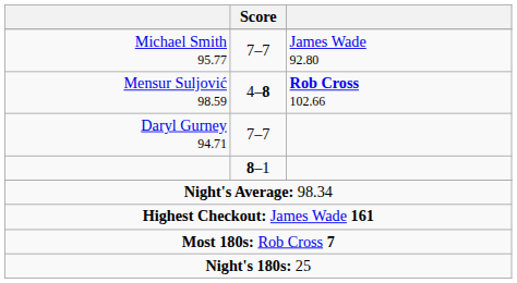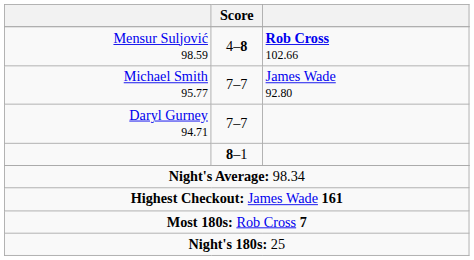rows swapped: Michael Smith 95.77 <-> Mensur Suljović 98.59
